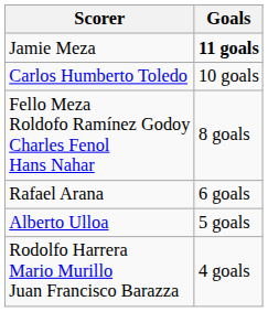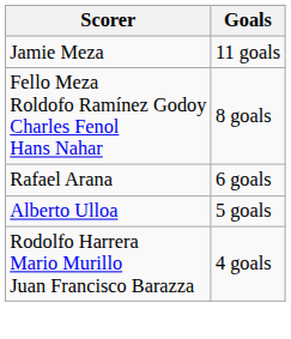Jamie Meza | Goals: bold -> normal
- row: Carlos Humberto Toledo | 10 goals
